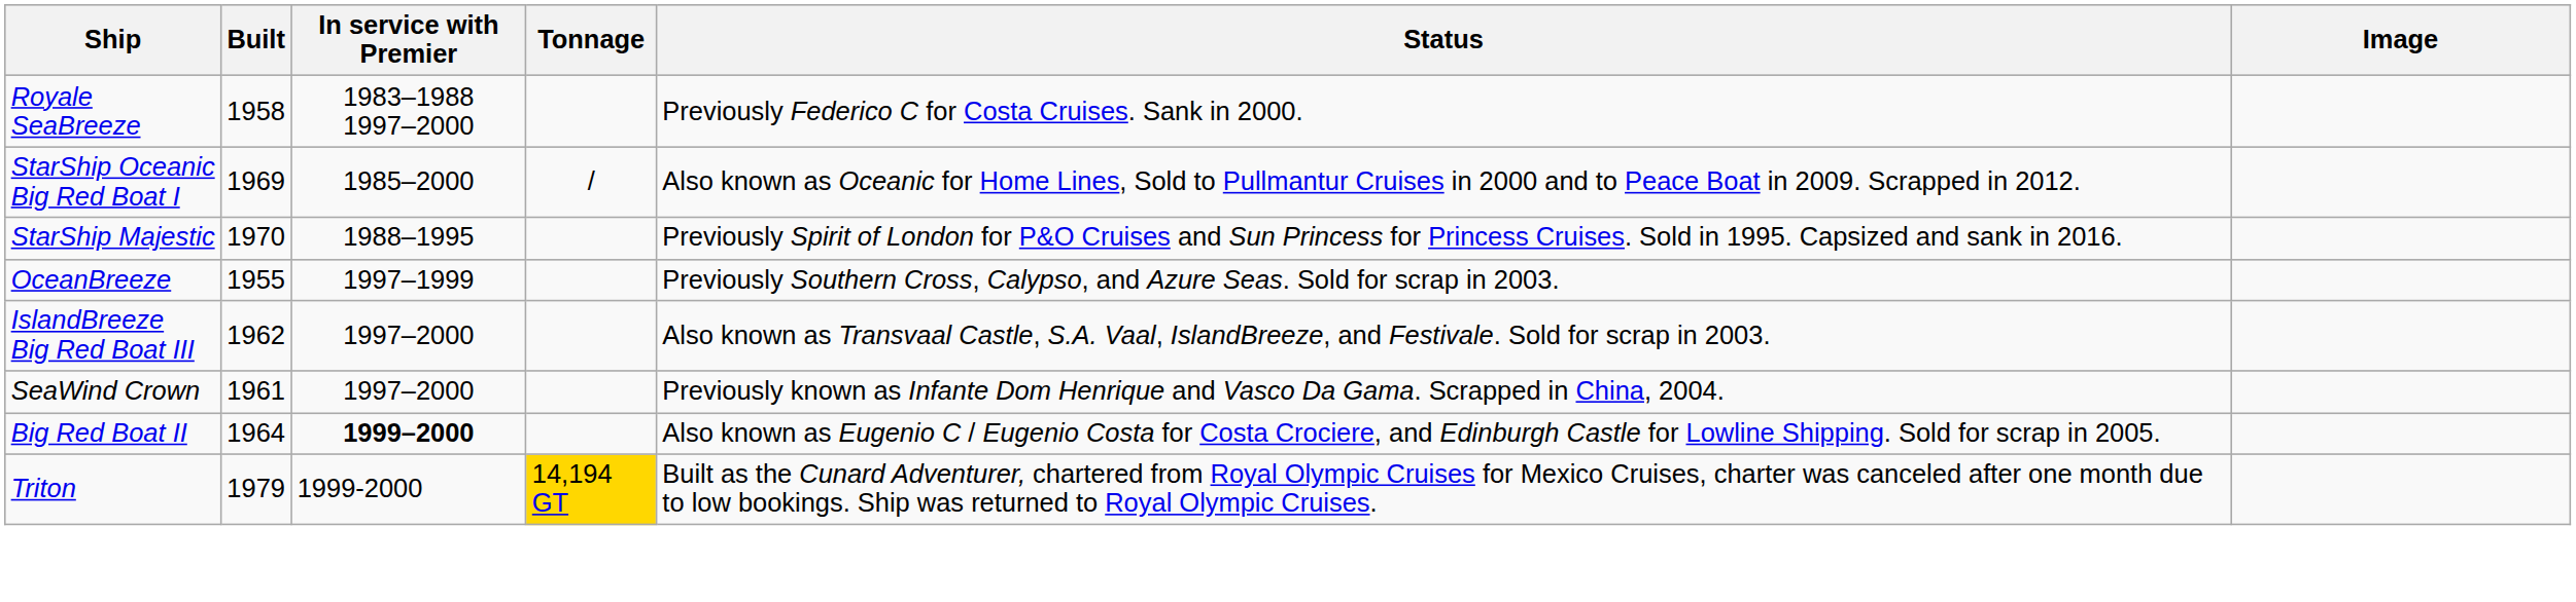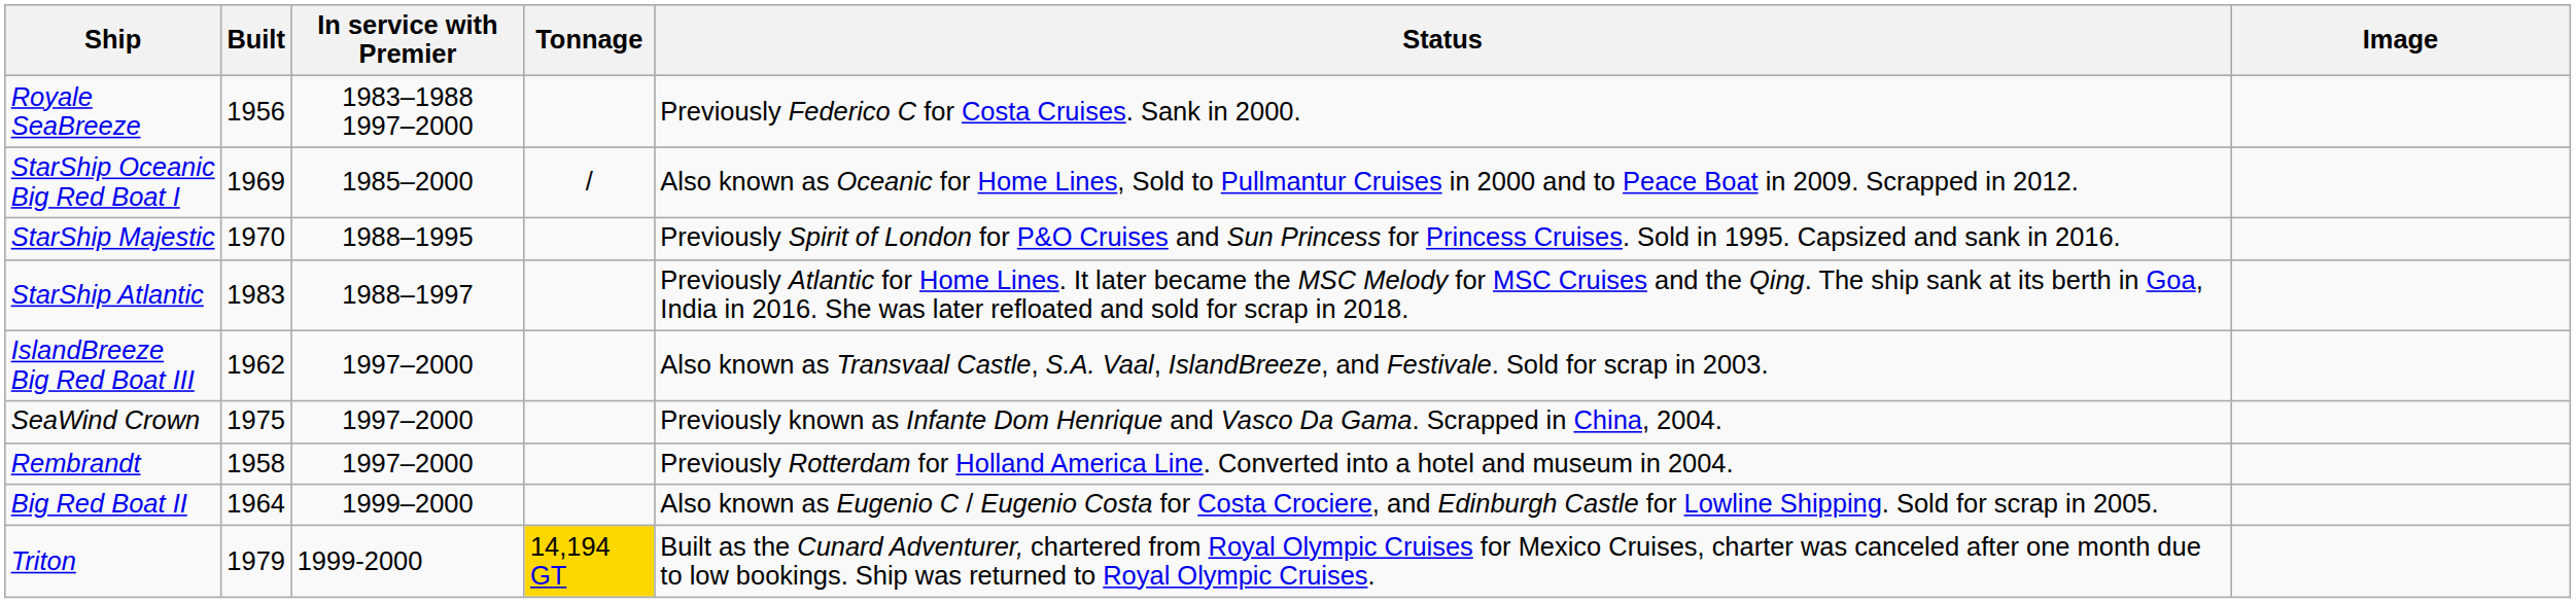Royale SeaBreeze | Built: 1958 -> 1956
+ row: StarShip Atlantic | 1983 | 1988–1997 | Previously Atlantic for Home Lines. It later became the MSC Melody for MSC Cruises and the Qing. The ship sank at its berth in Goa, India in 2016. She was later refloated and sold for scrap in 2018.
- row: OceanBreeze | 1955 | 1997–1999 | Previously Southern Cross, Calypso, and Azure Seas. Sold for scrap in 2003.
SeaWind Crown | Built: 1961 -> 1975
+ row: Rembrandt | 1958 | 1997–2000 | Previously Rotterdam for Holland America Line. Converted into a hotel and museum in 2004.
Big Red Boat II | In service with Premier: bold -> normal
